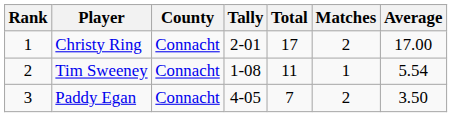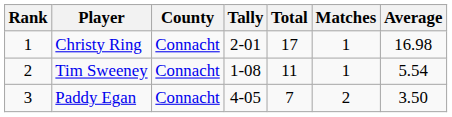Christy Ring | Matches: 2 -> 1
Christy Ring | Average: 17.00 -> 16.98
